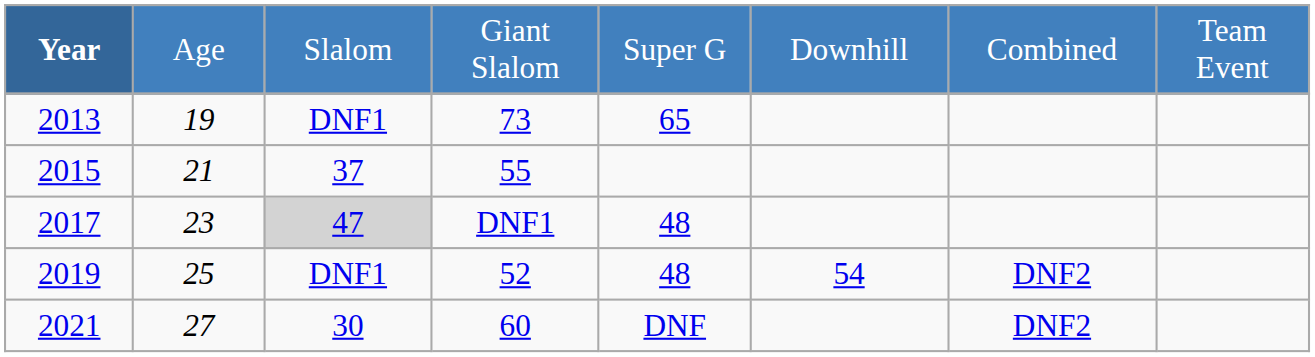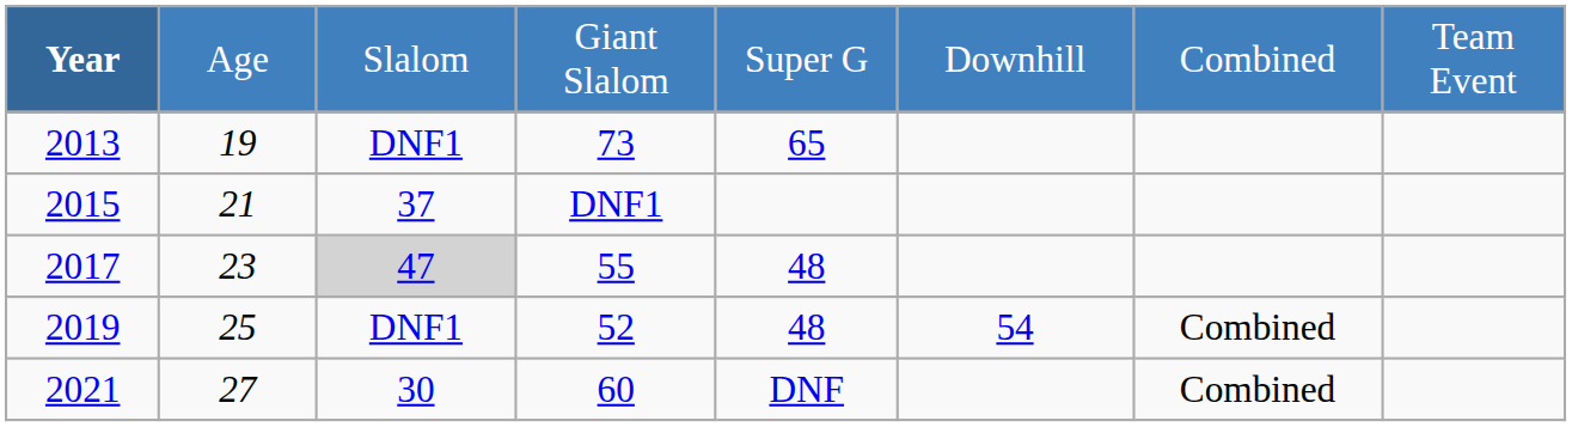2015 | column 4: 55 -> DNF1
2017 | column 4: DNF1 -> 55
2019 | column 7: DNF2 -> Combined
2021 | column 7: DNF2 -> Combined
